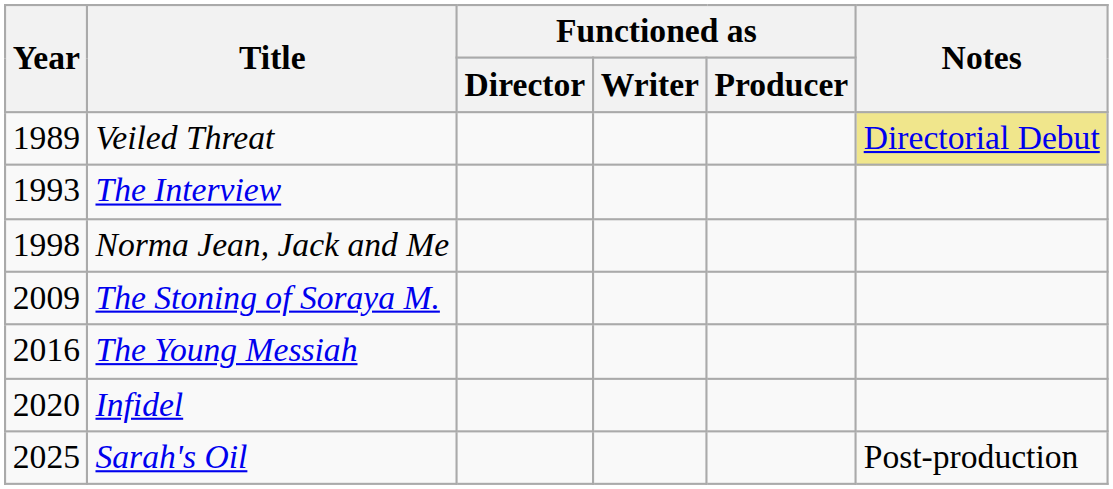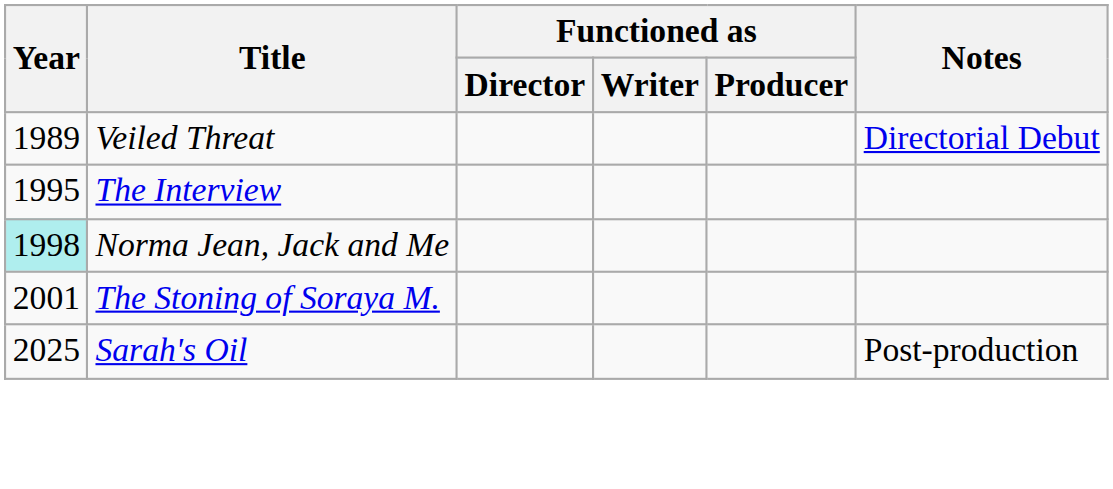Veiled Threat | Notes: khaki background -> no background
The Interview | Year: 1993 -> 1995
Norma Jean, Jack and Me | Year: no background -> paleturquoise background
The Stoning of Soraya M. | Year: 2009 -> 2001
- row: 2016 | The Young Messiah
- row: 2020 | Infidel
